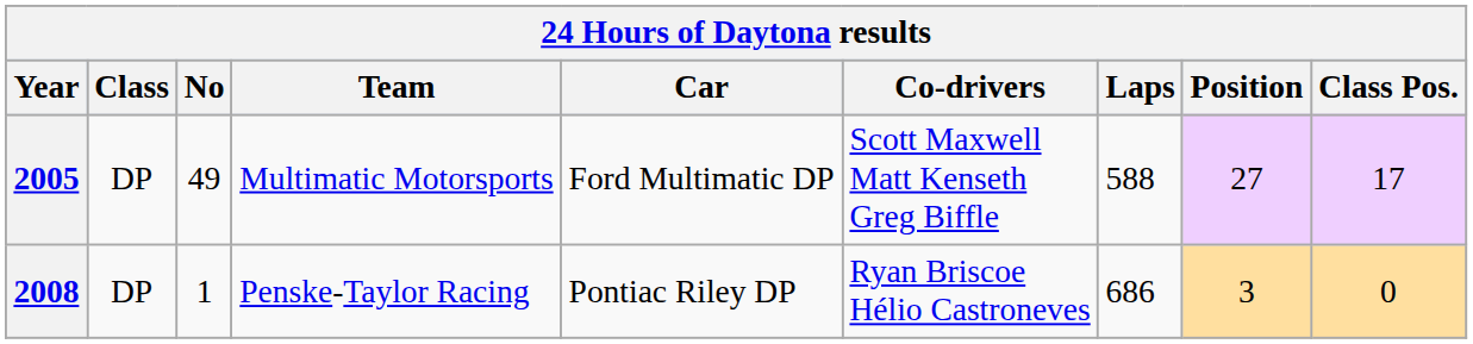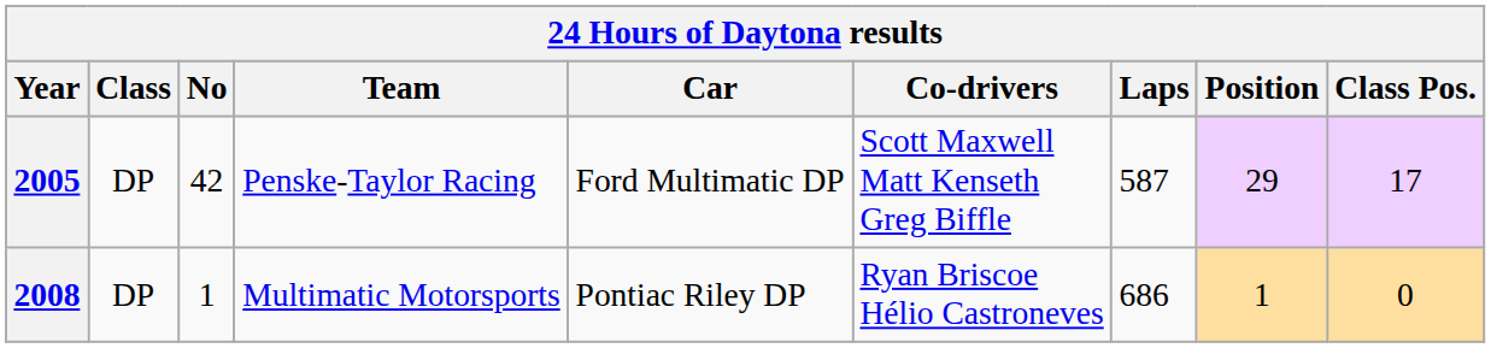2005 | No: 49 -> 42
2005 | Team: Multimatic Motorsports -> Penske-Taylor Racing
2005 | Laps: 588 -> 587
2005 | Position: 27 -> 29
2008 | Team: Penske-Taylor Racing -> Multimatic Motorsports
2008 | Position: 3 -> 1
